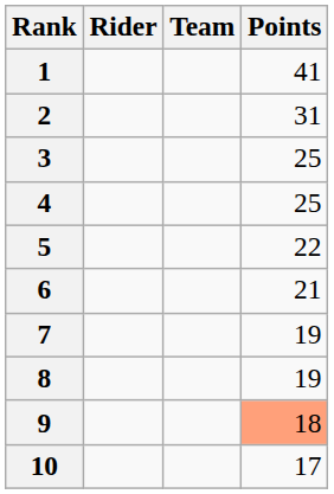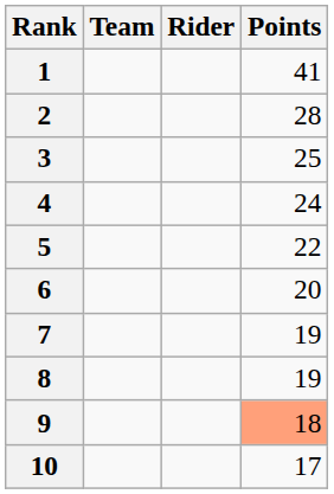columns swapped: Rider <-> Team
2 | Points: 31 -> 28
4 | Points: 25 -> 24
6 | Points: 21 -> 20
